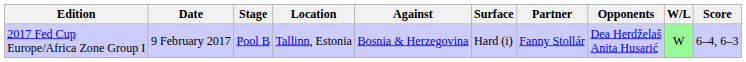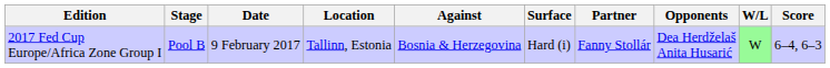columns swapped: Stage <-> Date
